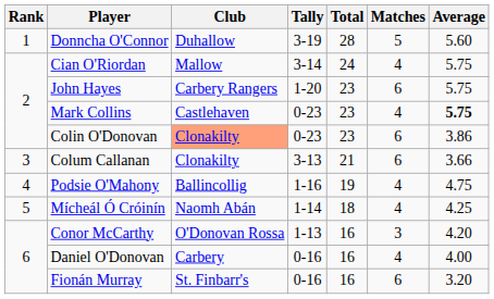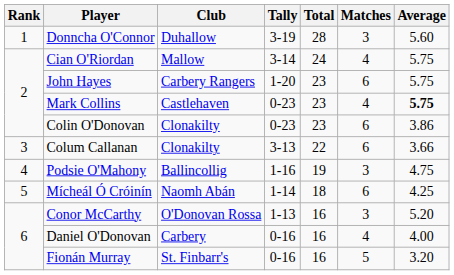Donncha O'Connor | Matches: 5 -> 3
Colin O'Donovan | Club: lightsalmon background -> no background
Colum Callanan | Total: 21 -> 22
Podsie O'Mahony | Matches: 4 -> 3
Mícheál Ó Cróinín | Matches: 4 -> 6
Conor McCarthy | Average: 4.20 -> 5.20
Fionán Murray | Matches: 6 -> 5
